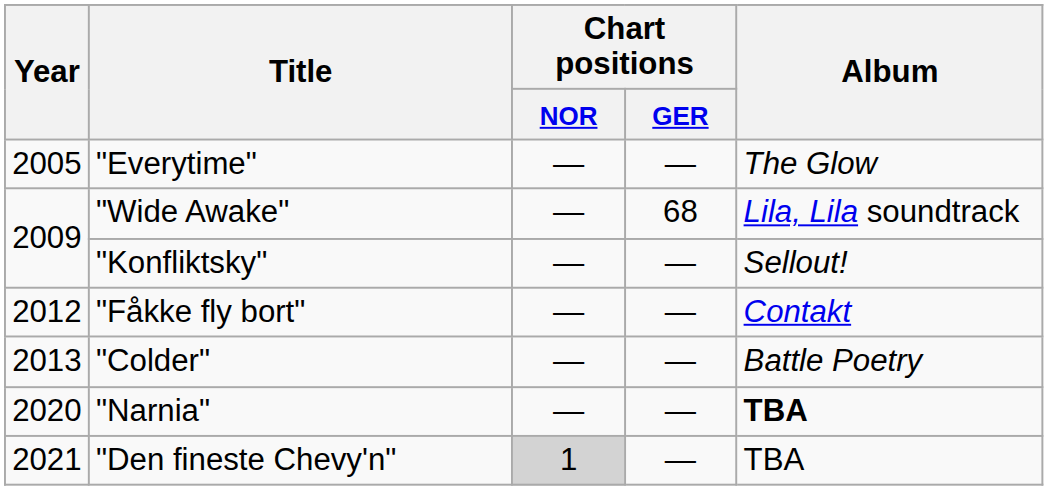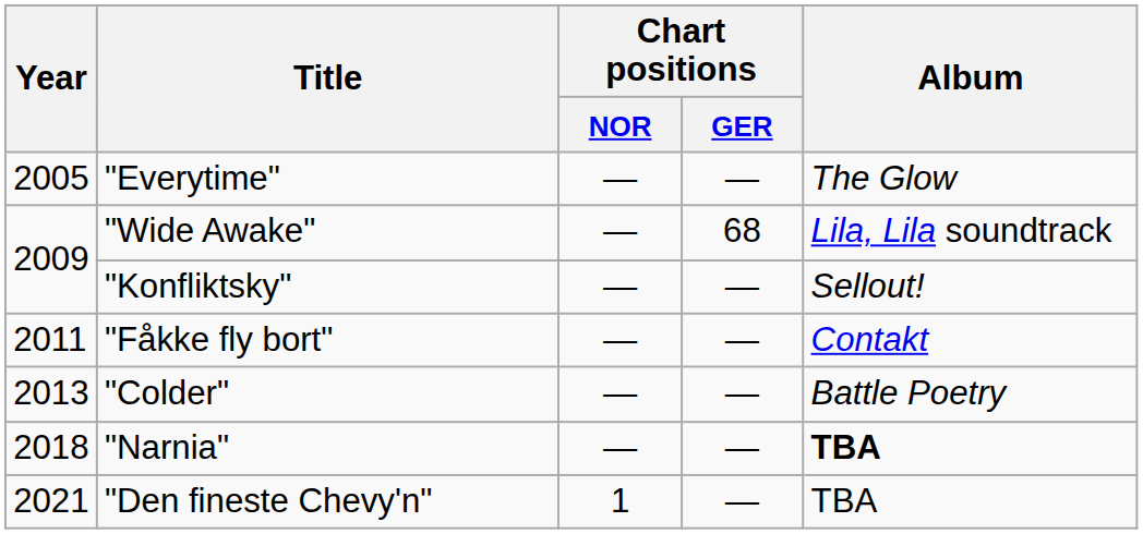"Fåkke fly bort" | Year: 2012 -> 2011
"Narnia" | Year: 2020 -> 2018
"Den fineste Chevy'n" | Chart positions / NOR: lightgrey background -> no background
